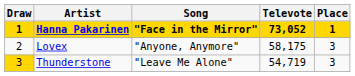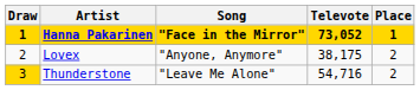Lovex | Televote: 58,175 -> 38,175
Lovex | Place: 3 -> 2
Thunderstone | Televote: 54,719 -> 54,716
Thunderstone | Place: 3 -> 2
